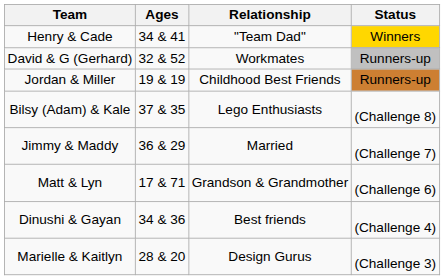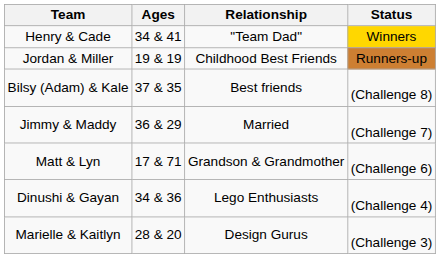- row: David & G (Gerhard) | 32 & 52 | Workmates | Runners-up
Bilsy (Adam) & Kale | Relationship: Lego Enthusiasts -> Best friends
Dinushi & Gayan | Relationship: Best friends -> Lego Enthusiasts
